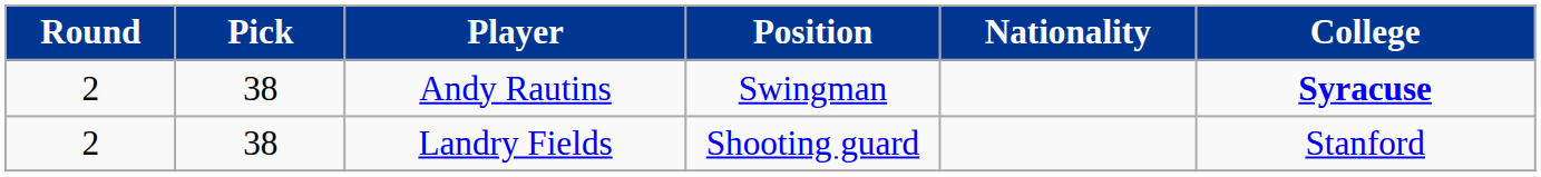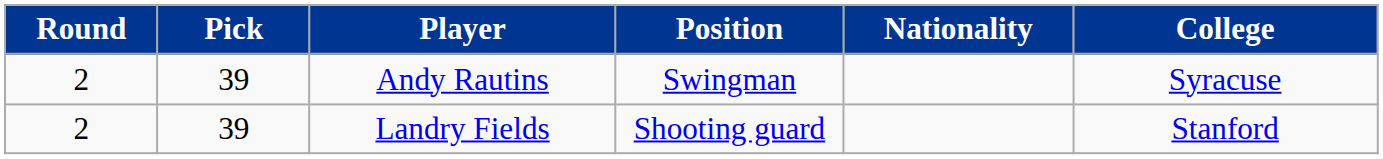Andy Rautins | Pick: 38 -> 39
Andy Rautins | College: bold -> normal
Landry Fields | Pick: 38 -> 39
